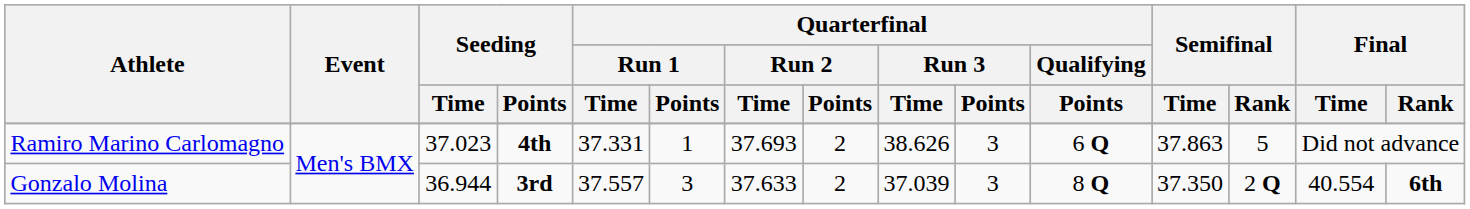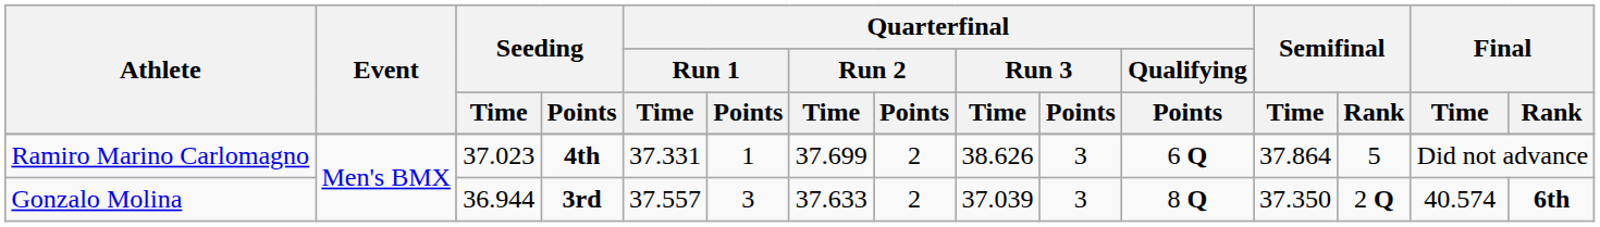Ramiro Marino Carlomagno | Quarterfinal / Run 2 / Time: 37.693 -> 37.699
Ramiro Marino Carlomagno | Semifinal / Time: 37.863 -> 37.864
Gonzalo Molina | Final / Time: 40.554 -> 40.574
